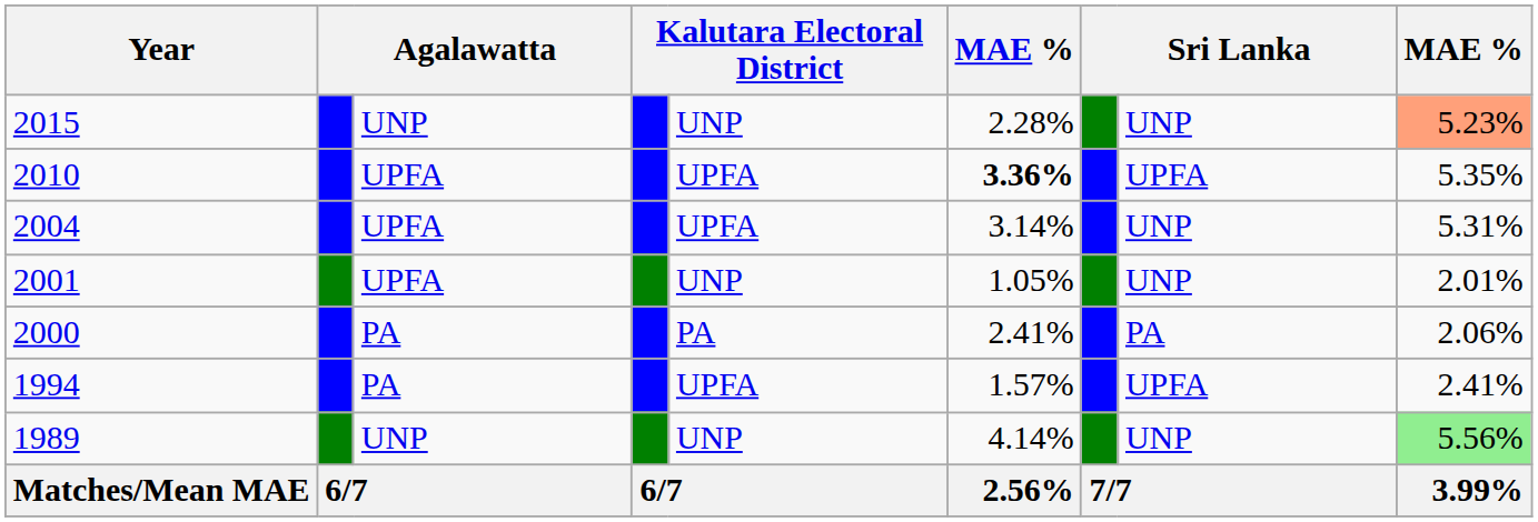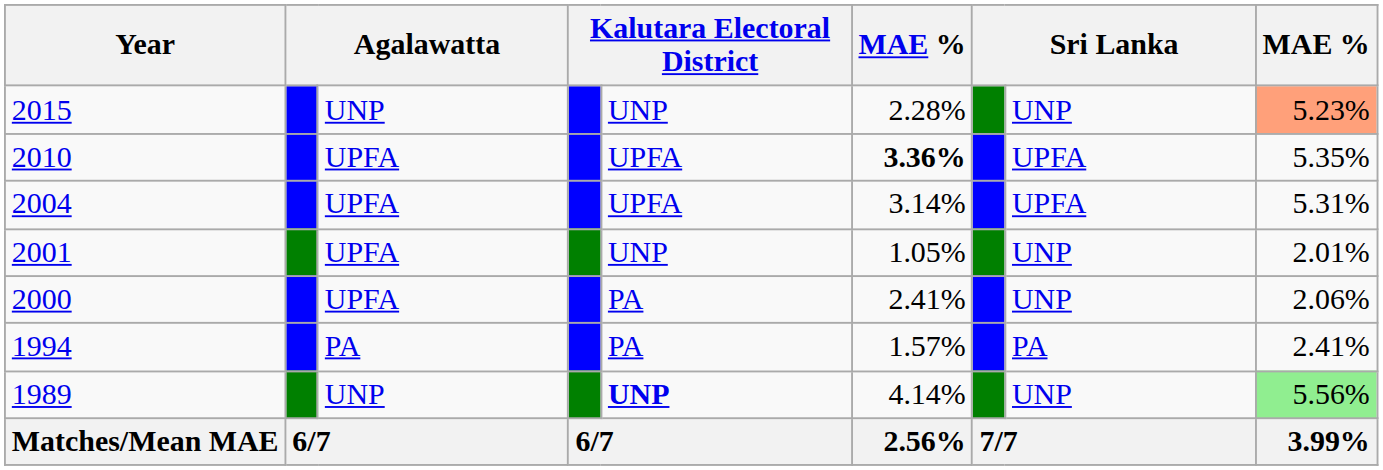2004 | column 8: UNP -> UPFA
2000 | column 3: PA -> UPFA
2000 | column 8: PA -> UNP
1994 | column 5: UPFA -> PA
1994 | column 8: UPFA -> PA
1989 | column 5: normal -> bold
